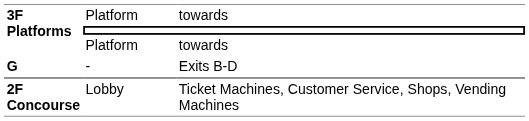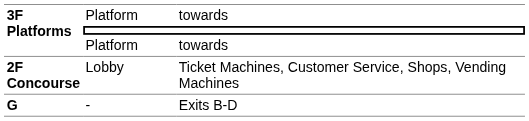rows swapped: Lobby <-> -
